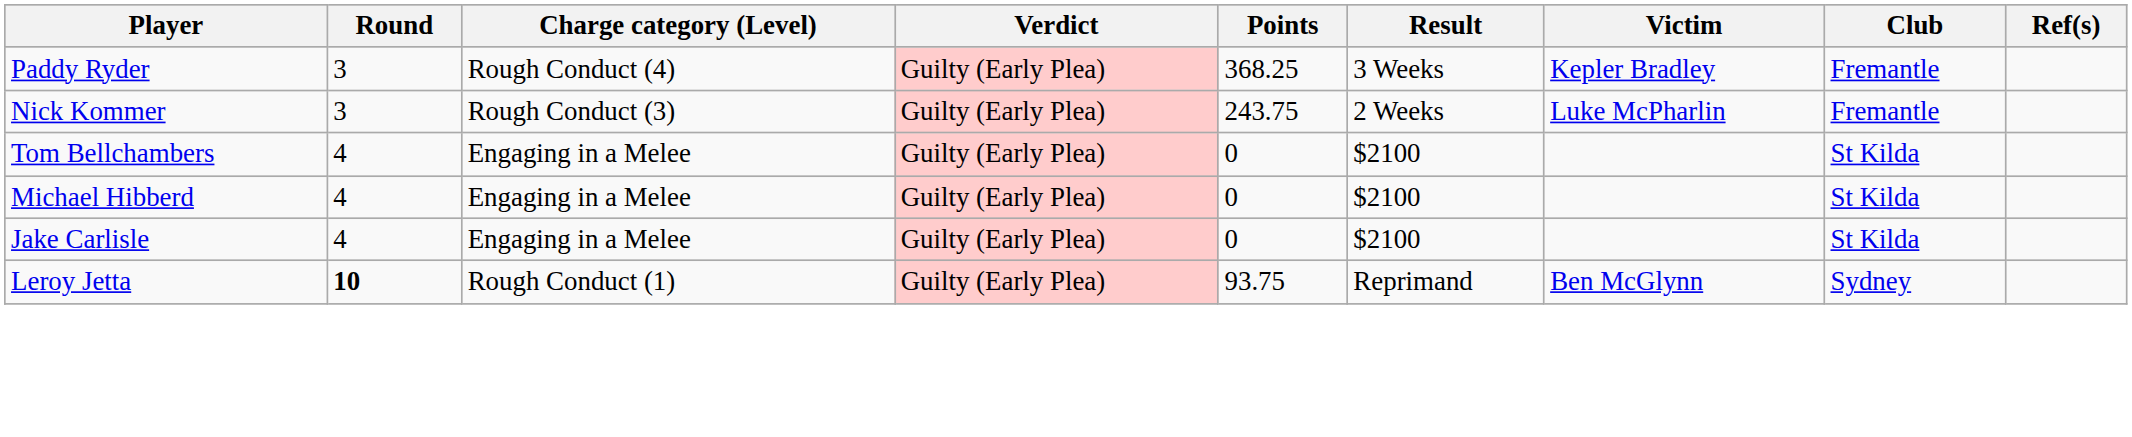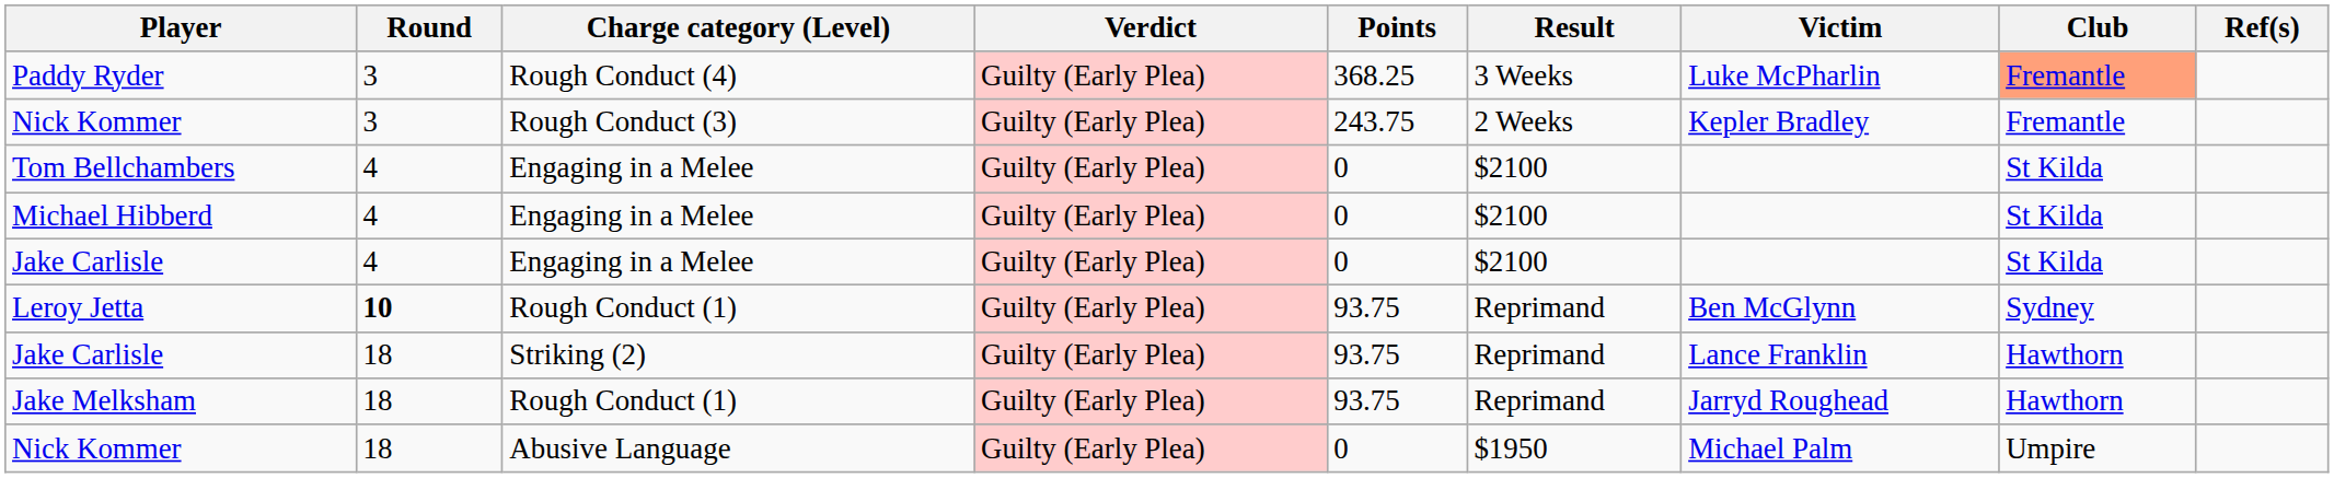Paddy Ryder | Victim: Kepler Bradley -> Luke McPharlin
Paddy Ryder | Club: no background -> lightsalmon background
Nick Kommer / Rough Conduct (3) | Victim: Luke McPharlin -> Kepler Bradley
+ row: Jake Carlisle | 18 | Striking (2) | Guilty (Early Plea) | 93.75 | Reprimand | Lance Franklin | Hawthorn
+ row: Jake Melksham | 18 | Rough Conduct (1) | Guilty (Early Plea) | 93.75 | Reprimand | Jarryd Roughead | Hawthorn
+ row: Nick Kommer | 18 | Abusive Language | Guilty (Early Plea) | 0 | $1950 | Michael Palm | Umpire
